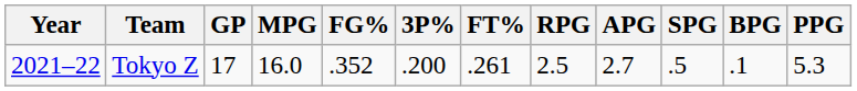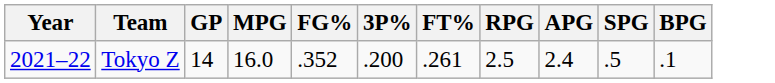- column: PPG | 5.3
Tokyo Z | GP: 17 -> 14
Tokyo Z | APG: 2.7 -> 2.4
